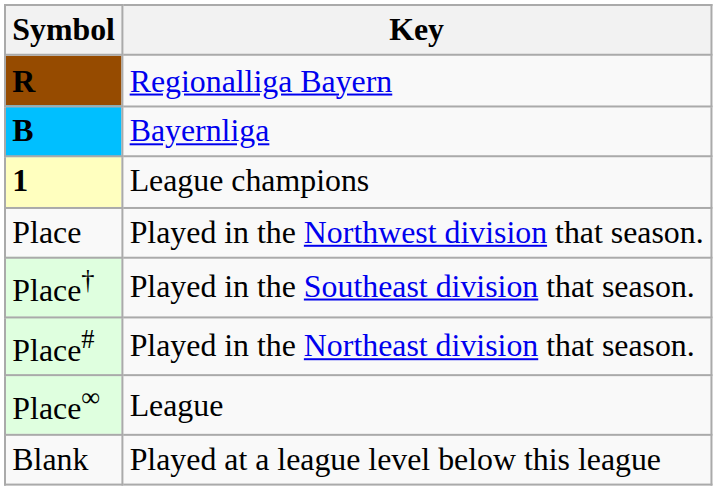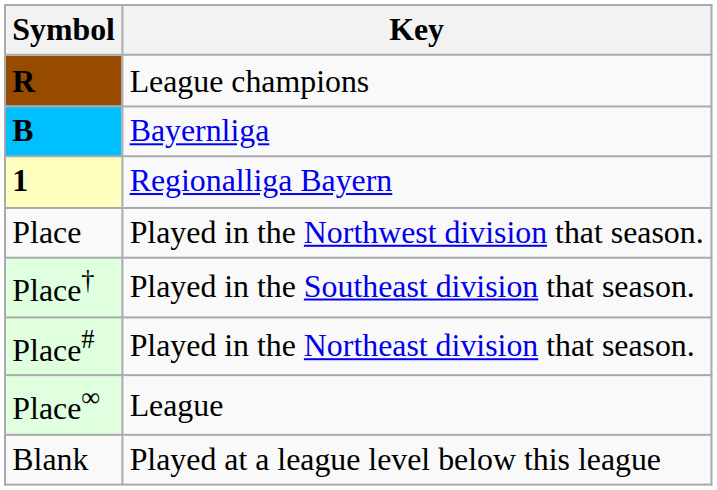R | Key: Regionalliga Bayern -> League champions
1 | Key: League champions -> Regionalliga Bayern
